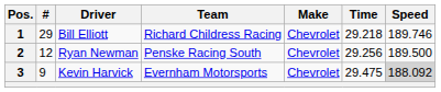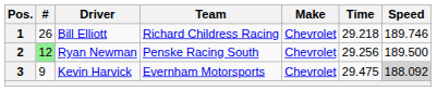1 | #: 29 -> 26
2 | #: no background -> lightgreen background
